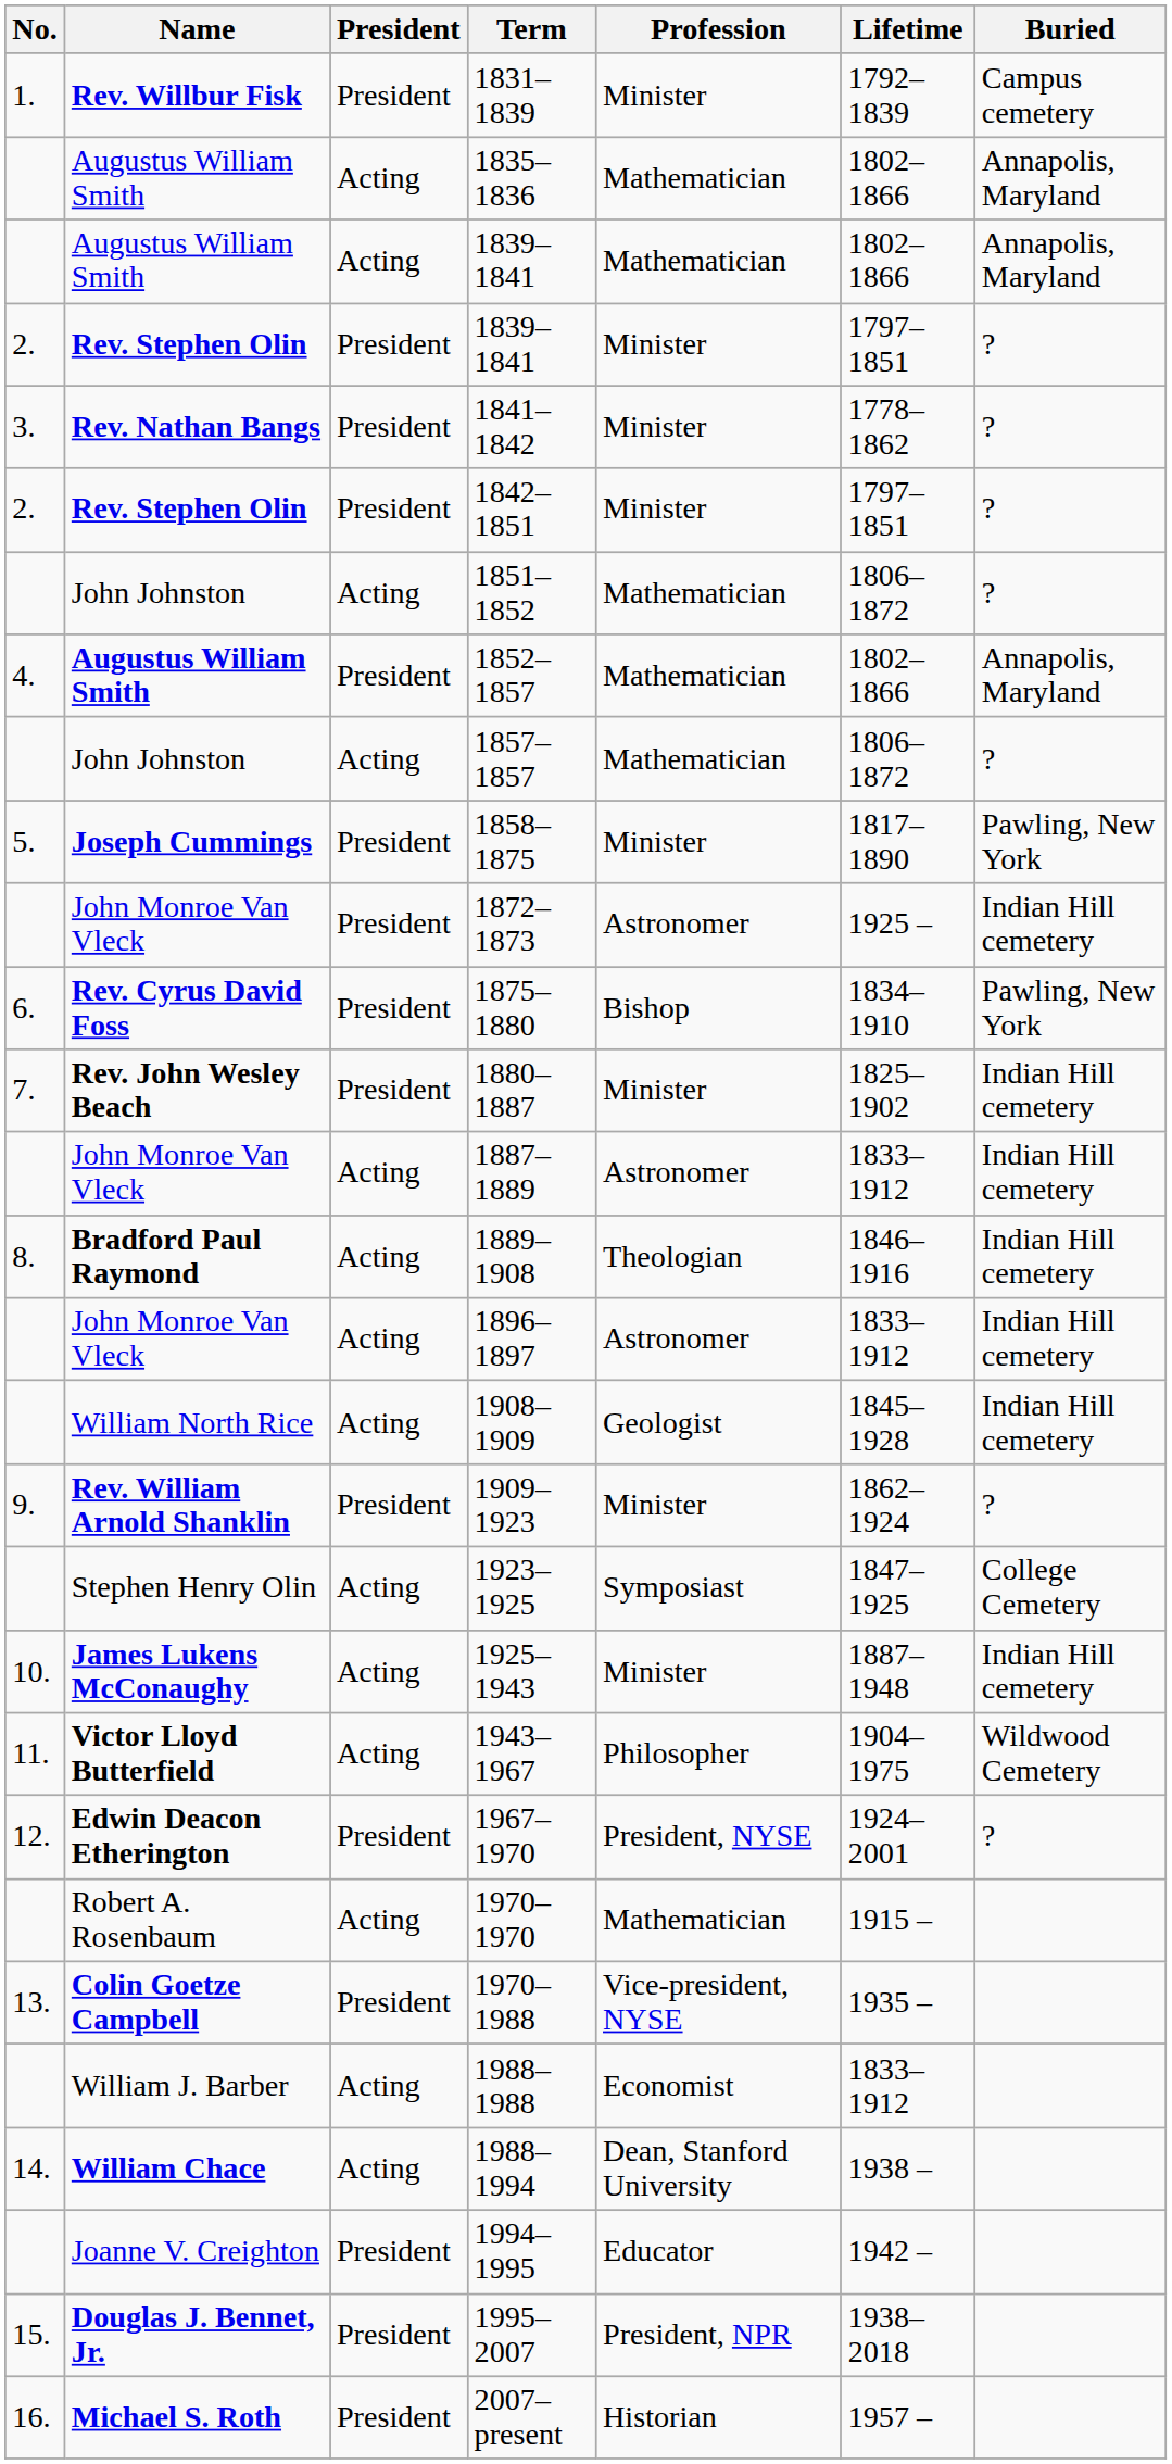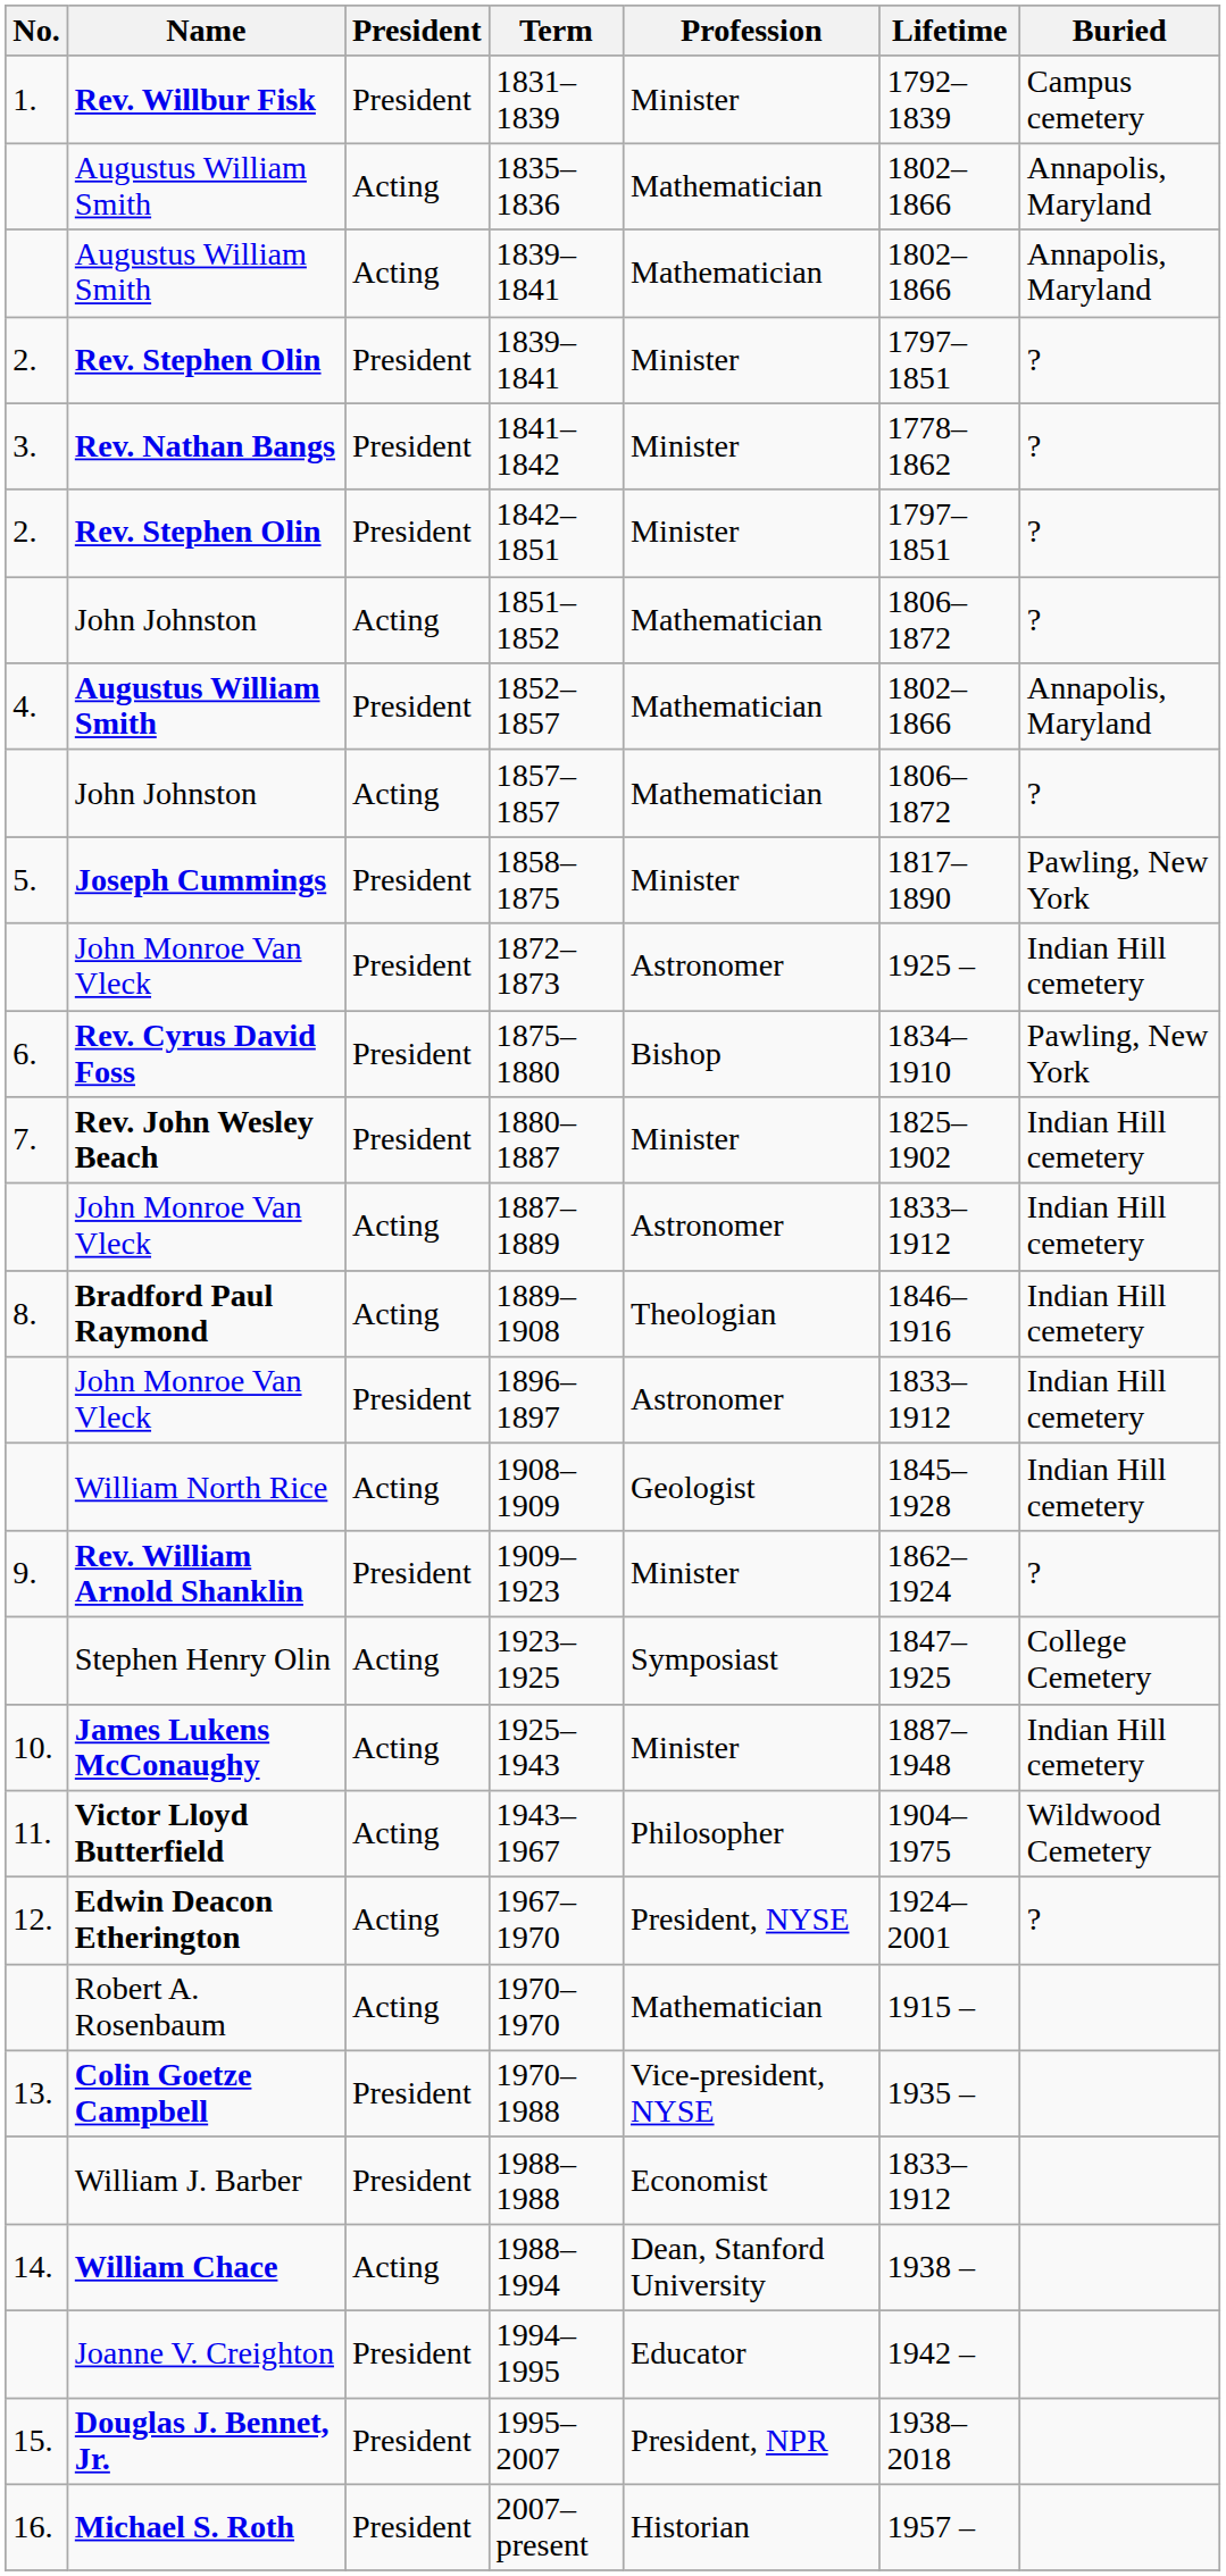1896–1897 | President: Acting -> President
1967–1970 | President: President -> Acting
1988–1988 | President: Acting -> President
